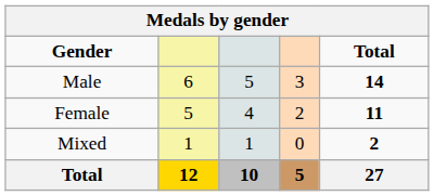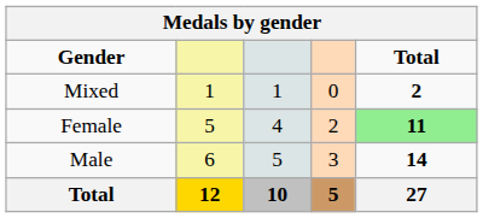rows swapped: Male <-> Mixed
Female | Total: no background -> lightgreen background
